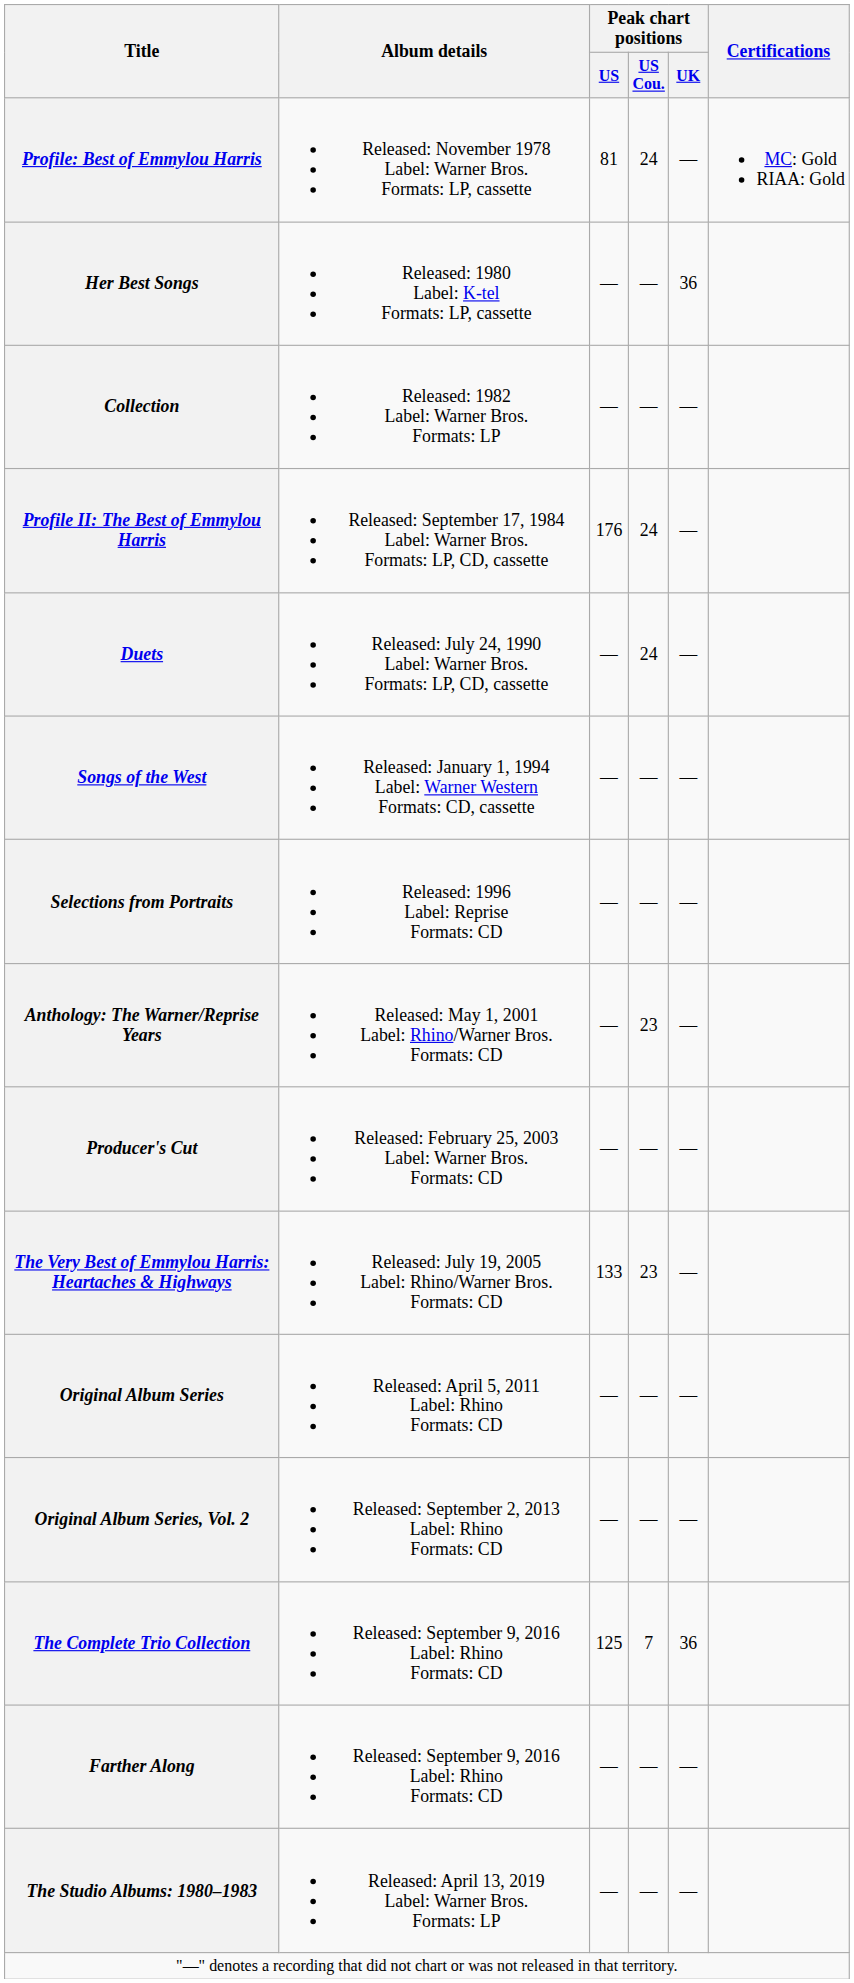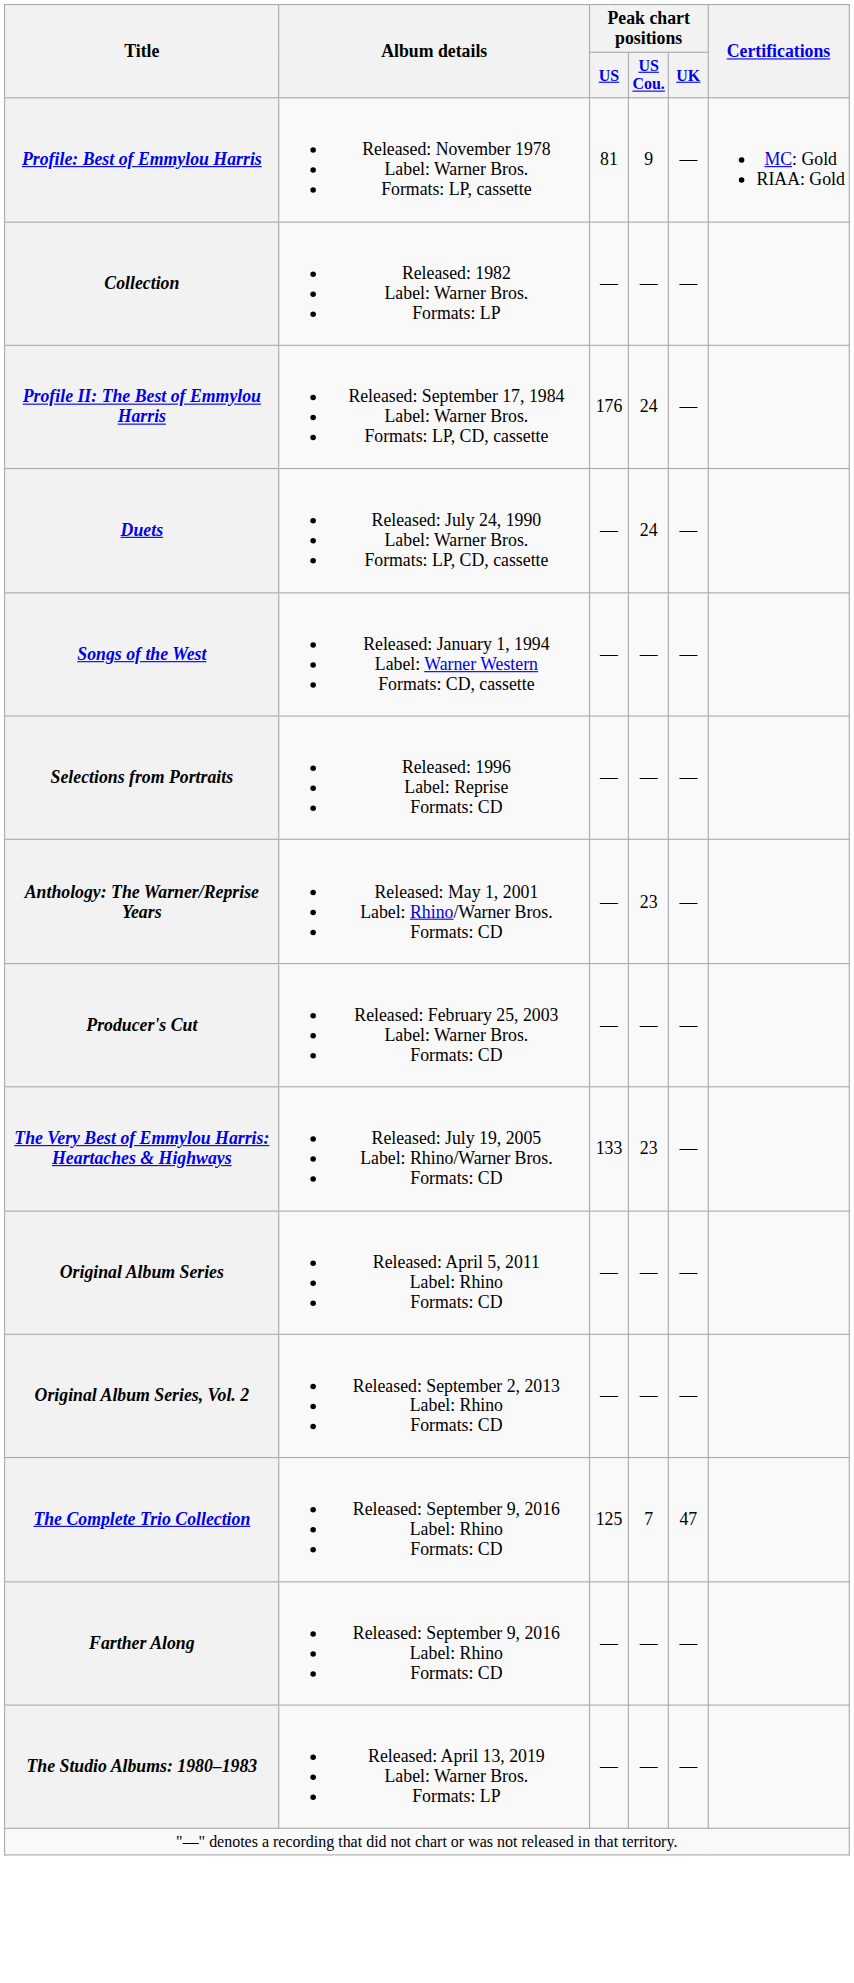Profile: Best of Emmylou Harris | Peak chart positions / US Cou.: 24 -> 9
- row: Her Best Songs | Released: 1980 Label: K-tel Formats: LP, cassette | — | — | 36
The Complete Trio Collection | Peak chart positions / UK: 36 -> 47
